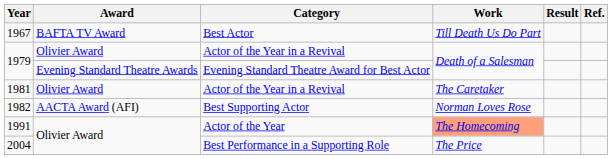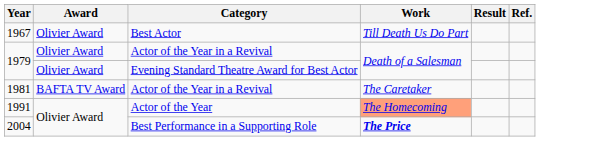1967 | Award: BAFTA TV Award -> Olivier Award
1979 / Evening Standard Theatre Award for Best Actor | Award: Evening Standard Theatre Awards -> Olivier Award
1981 | Award: Olivier Award -> BAFTA TV Award
- row: 1982 | AACTA Award (AFI) | Best Supporting Actor | Norman Loves Rose
2004 | Work: normal -> bold
